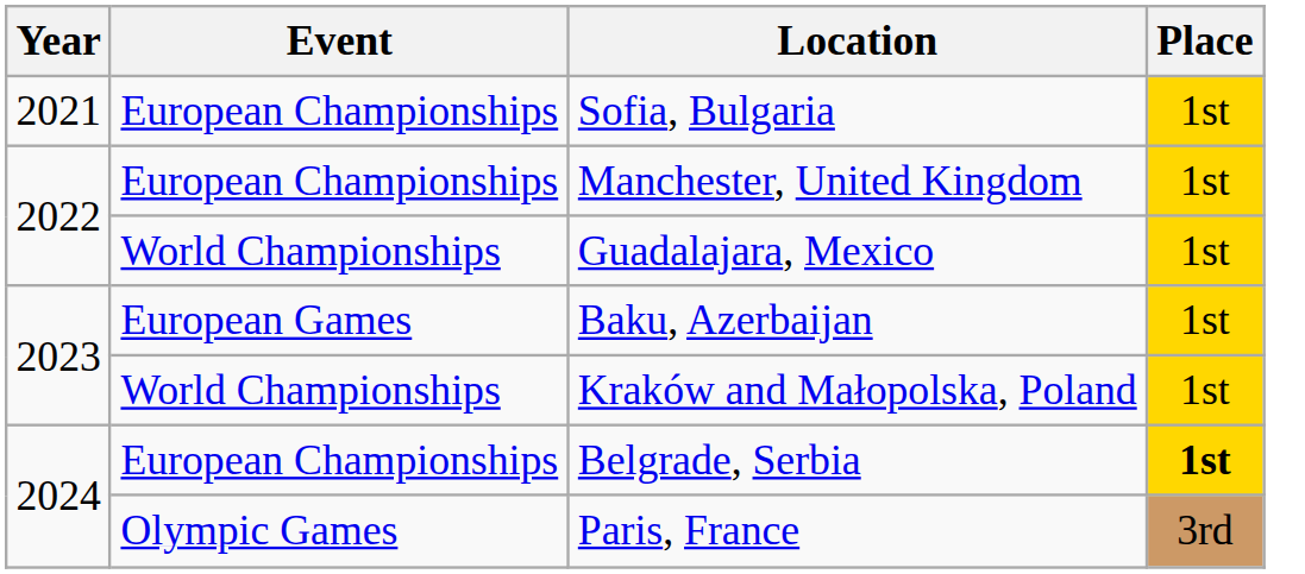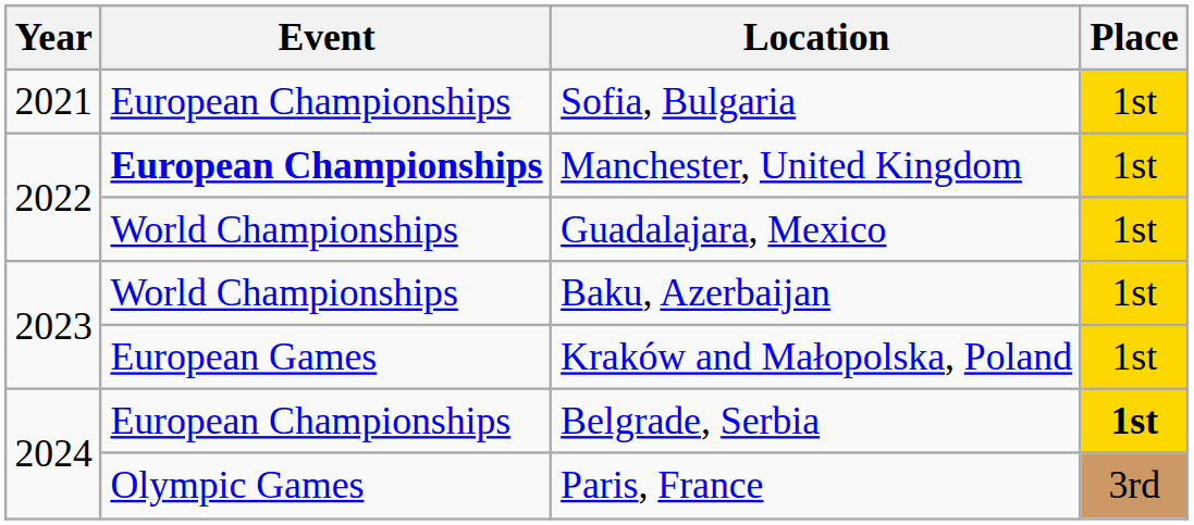Manchester, United Kingdom | Event: normal -> bold
Baku, Azerbaijan | Event: European Games -> World Championships
Kraków and Małopolska, Poland | Event: World Championships -> European Games
